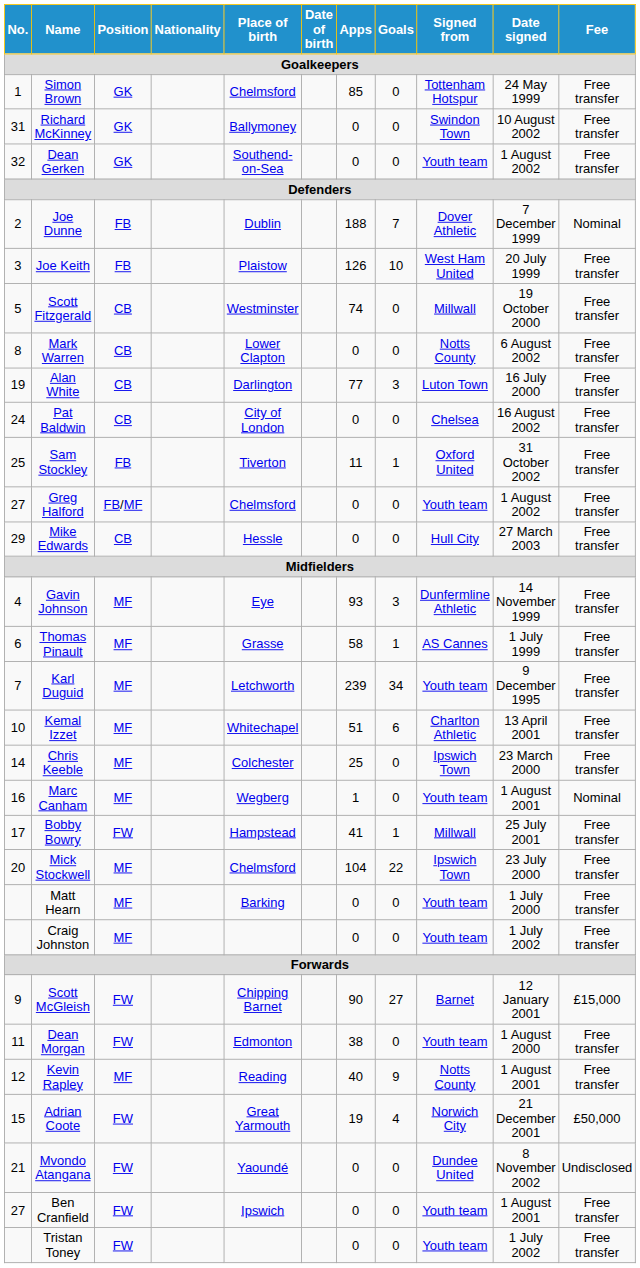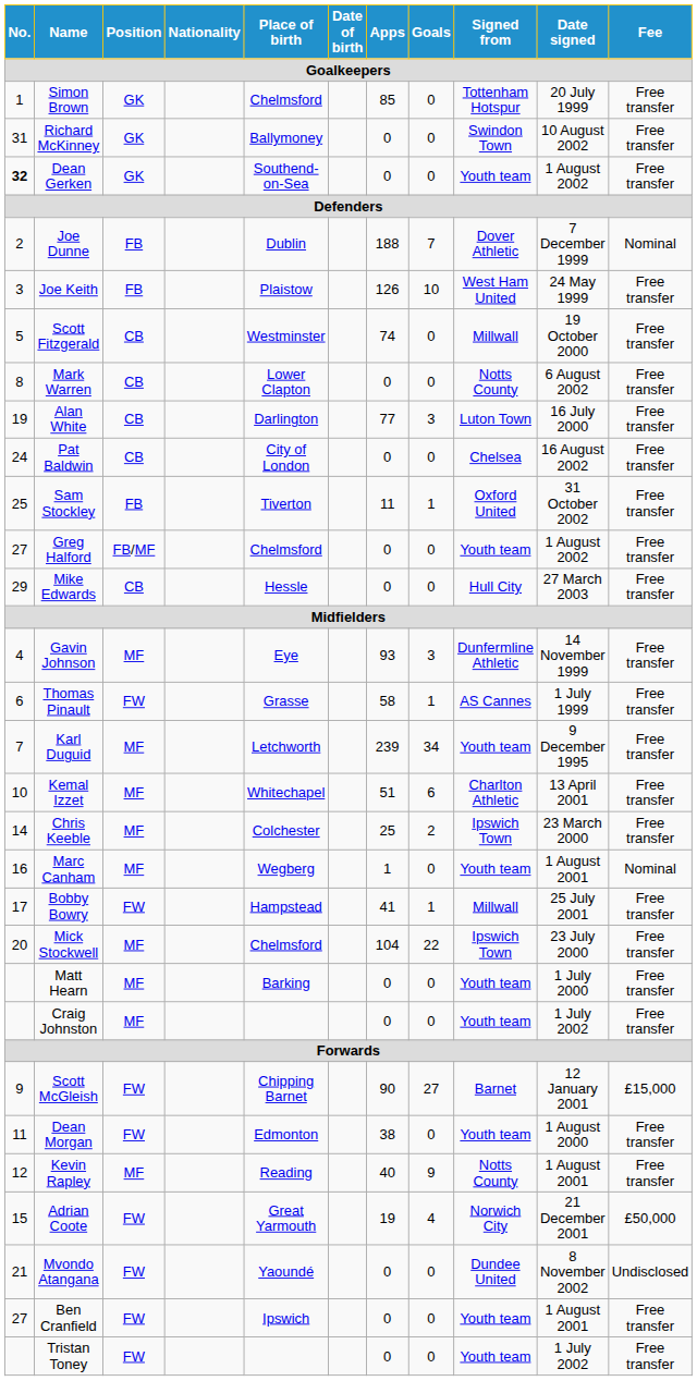Simon Brown | Date signed: 24 May 1999 -> 20 July 1999
Dean Gerken | No.: normal -> bold
Joe Keith | Date signed: 20 July 1999 -> 24 May 1999
Thomas Pinault | Position: MF -> FW
Chris Keeble | Goals: 0 -> 2
